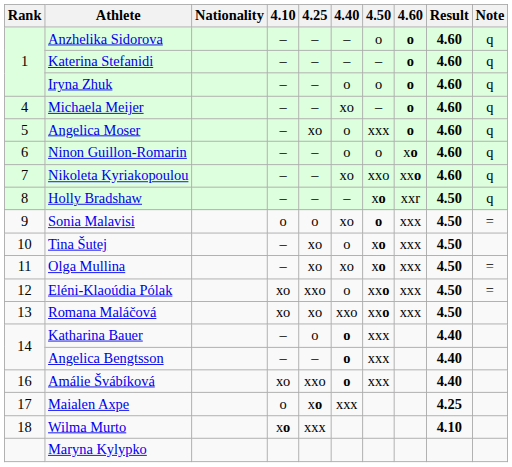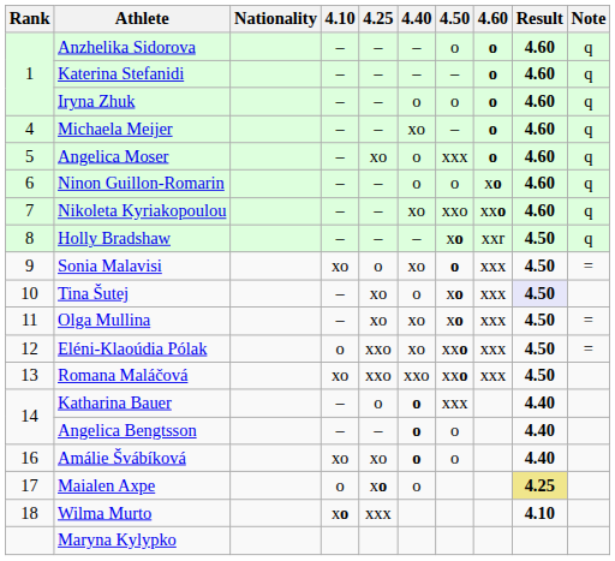Sonia Malavisi | 4.10: o -> xo
Tina Šutej | Result: no background -> lavender background
Eléni-Klaoúdia Pólak | 4.10: xo -> o
Eléni-Klaoúdia Pólak | 4.40: o -> xo
Romana Maláčová | 4.25: xo -> xxo
Angelica Bengtsson | 4.50: xxx -> o
Amálie Švábíková | 4.25: xxo -> xo
Amálie Švábíková | 4.50: xxx -> o
Maialen Axpe | 4.40: xxx -> o
Maialen Axpe | Result: no background -> khaki background
